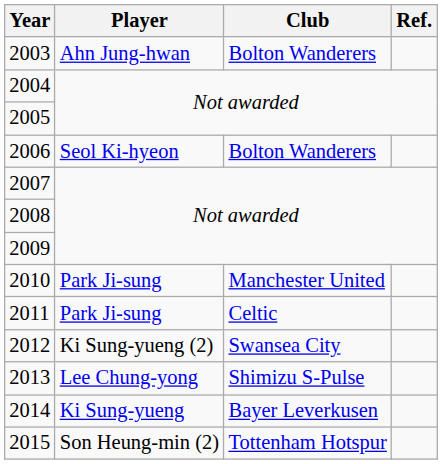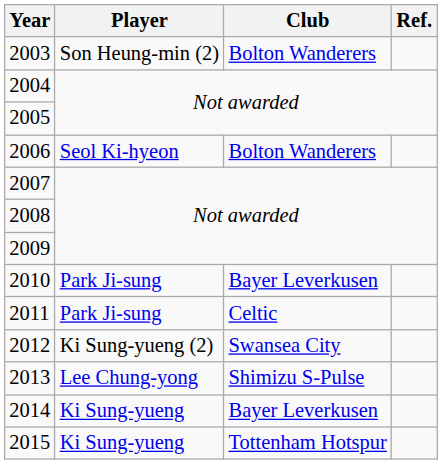2003 | Player: Ahn Jung-hwan -> Son Heung-min (2)
2010 | Club: Manchester United -> Bayer Leverkusen
2015 | Player: Son Heung-min (2) -> Ki Sung-yueng
